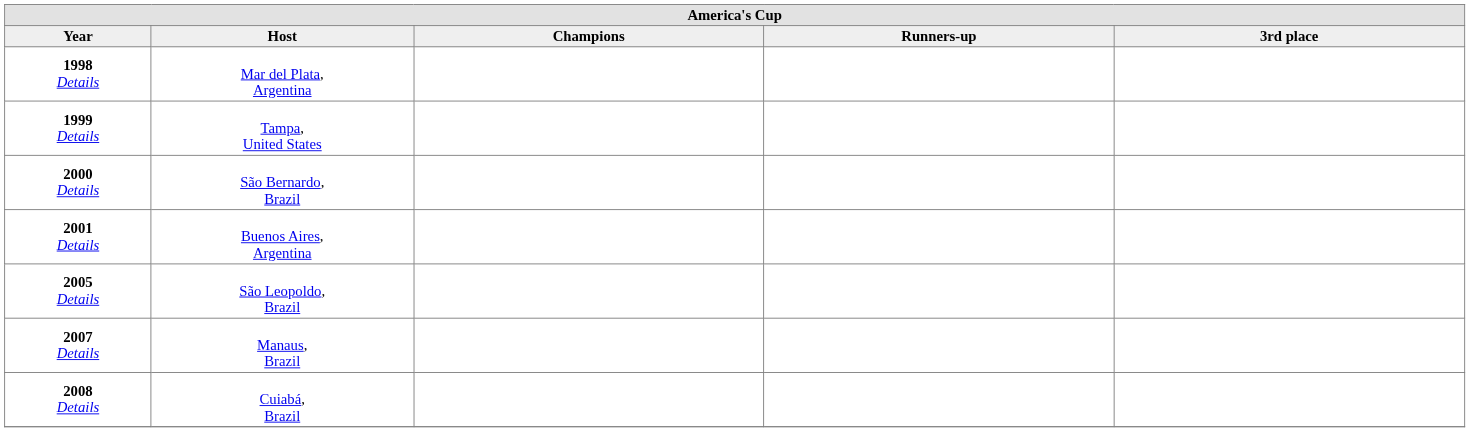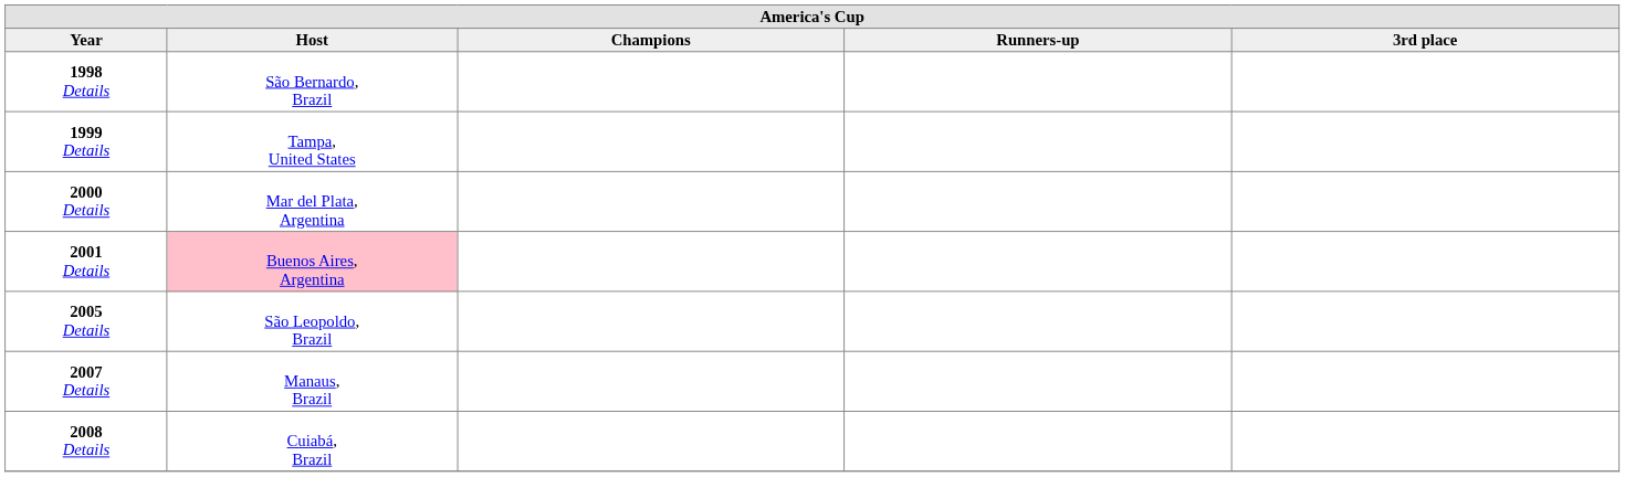1998 Details | Host: Mar del Plata, Argentina -> São Bernardo, Brazil
2000 Details | Host: São Bernardo, Brazil -> Mar del Plata, Argentina
2001 Details | Host: no background -> pink background
